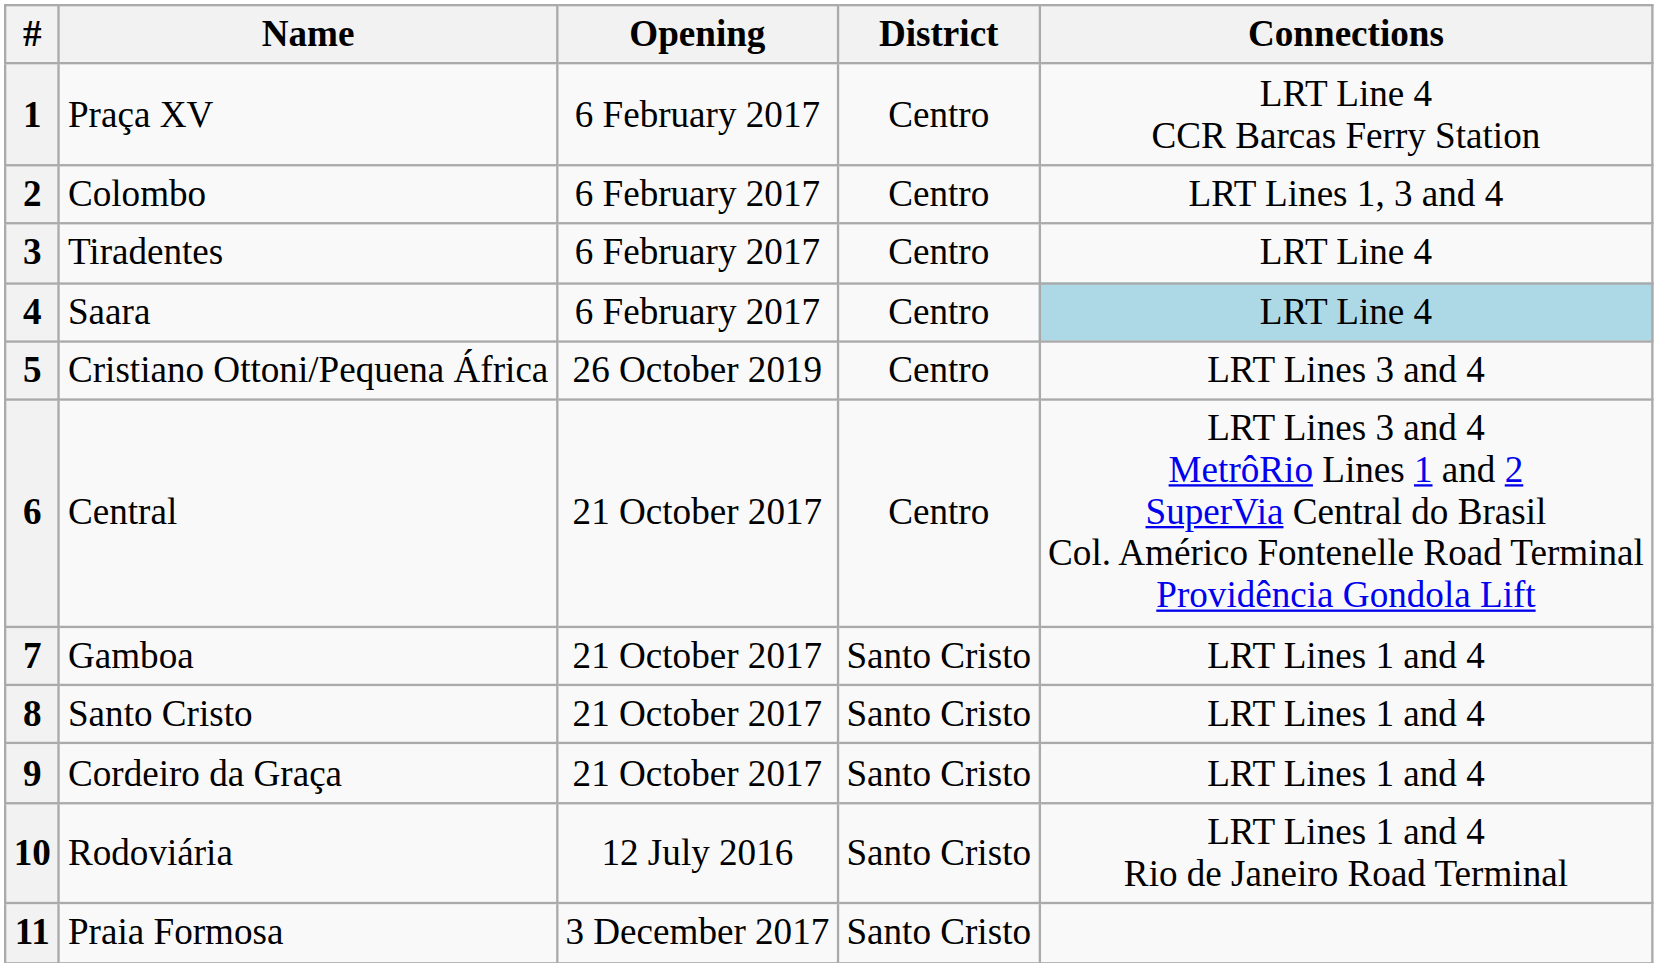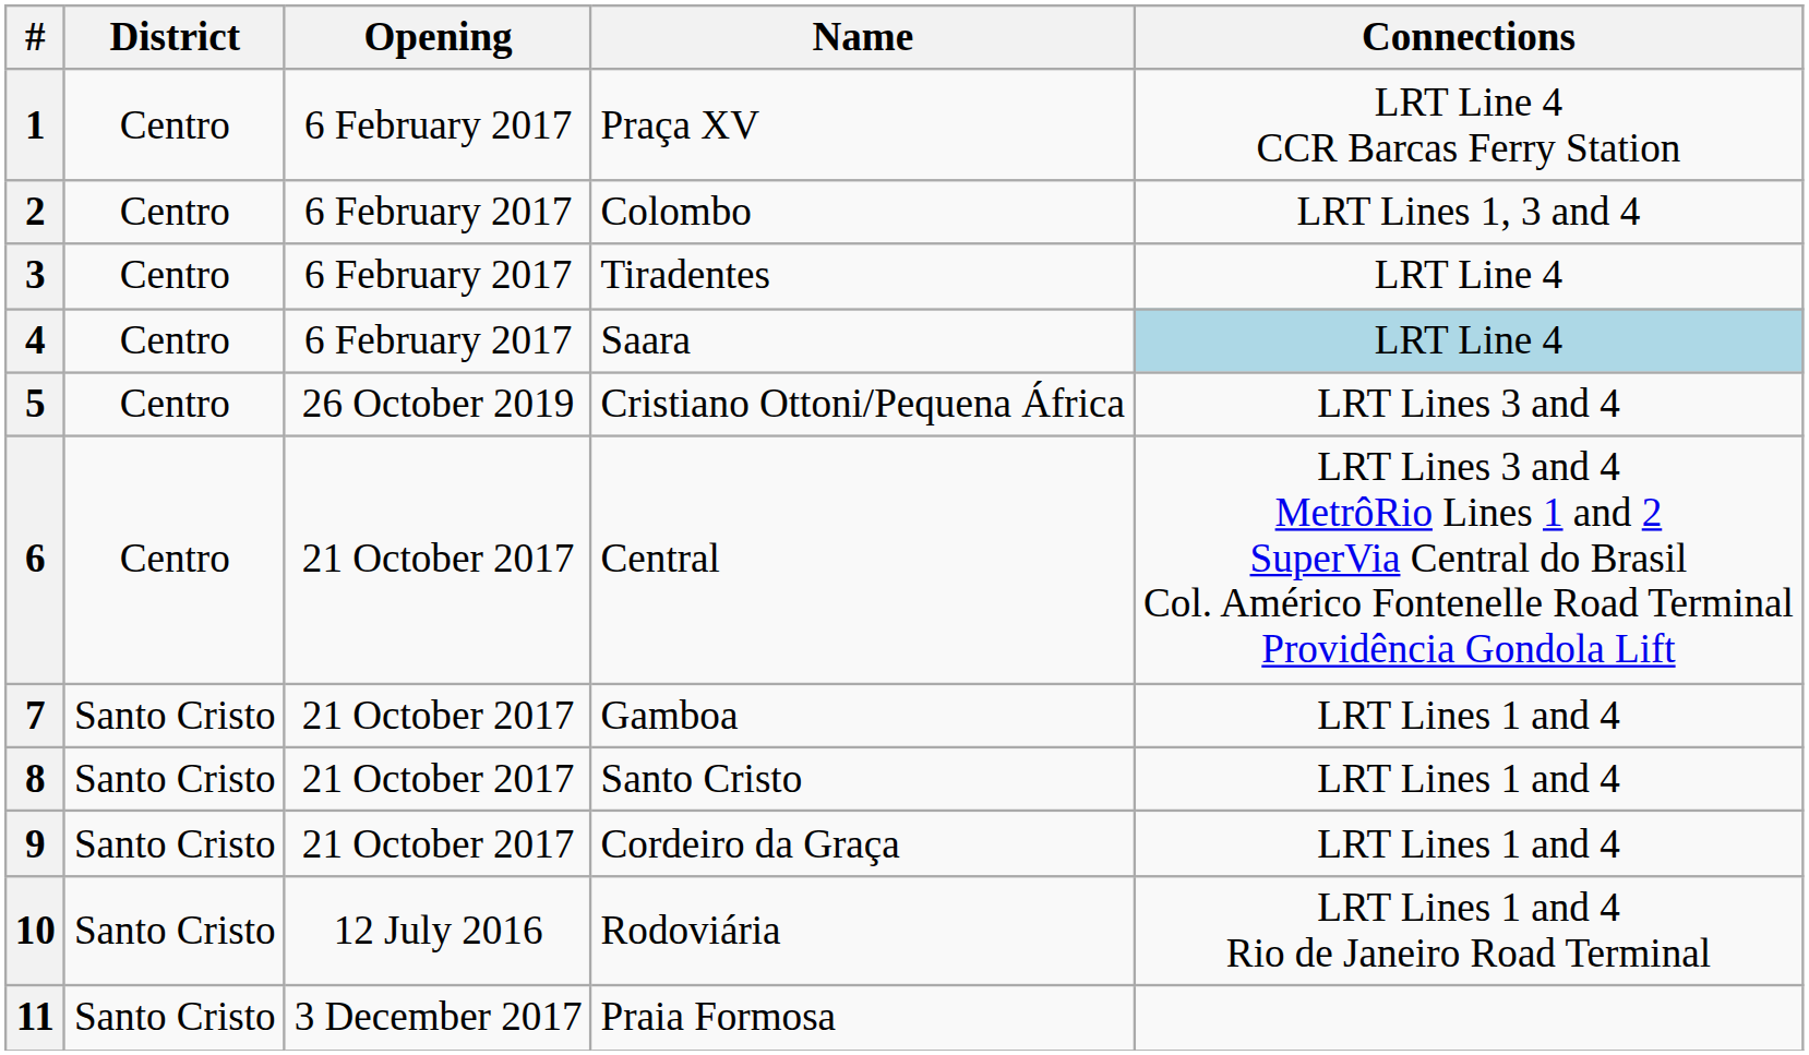columns swapped: Name <-> District
